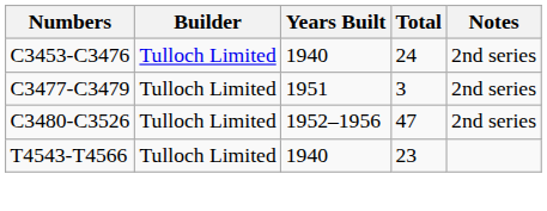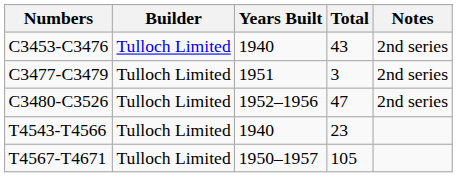C3453-C3476 | Total: 24 -> 43
+ row: T4567-T4671 | Tulloch Limited | 1950–1957 | 105
